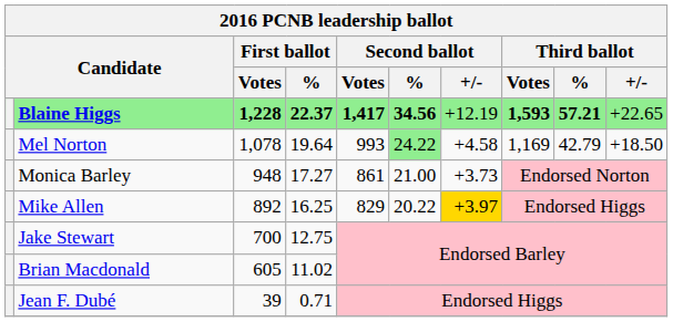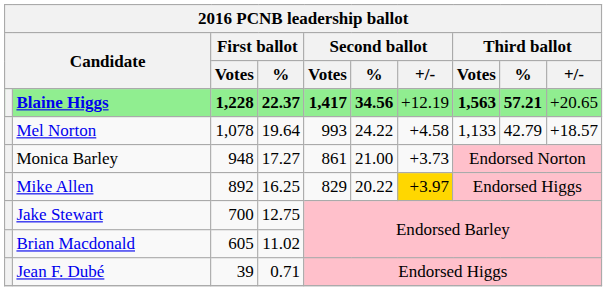Blaine Higgs | Third ballot / Votes: 1,593 -> 1,563
Blaine Higgs | Third ballot / +/-: +22.65 -> +20.65
Mel Norton | Second ballot / %: lightgreen background -> no background
Mel Norton | Third ballot / Votes: 1,169 -> 1,133
Mel Norton | Third ballot / +/-: +18.50 -> +18.57
